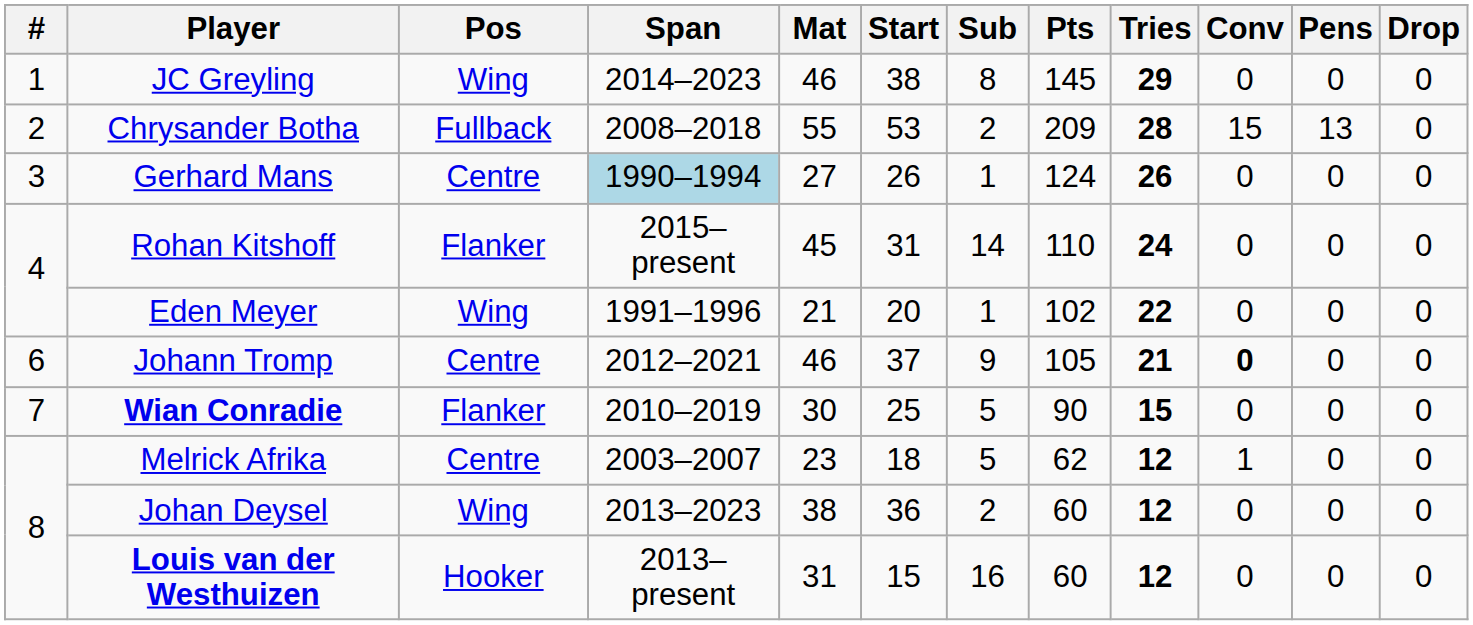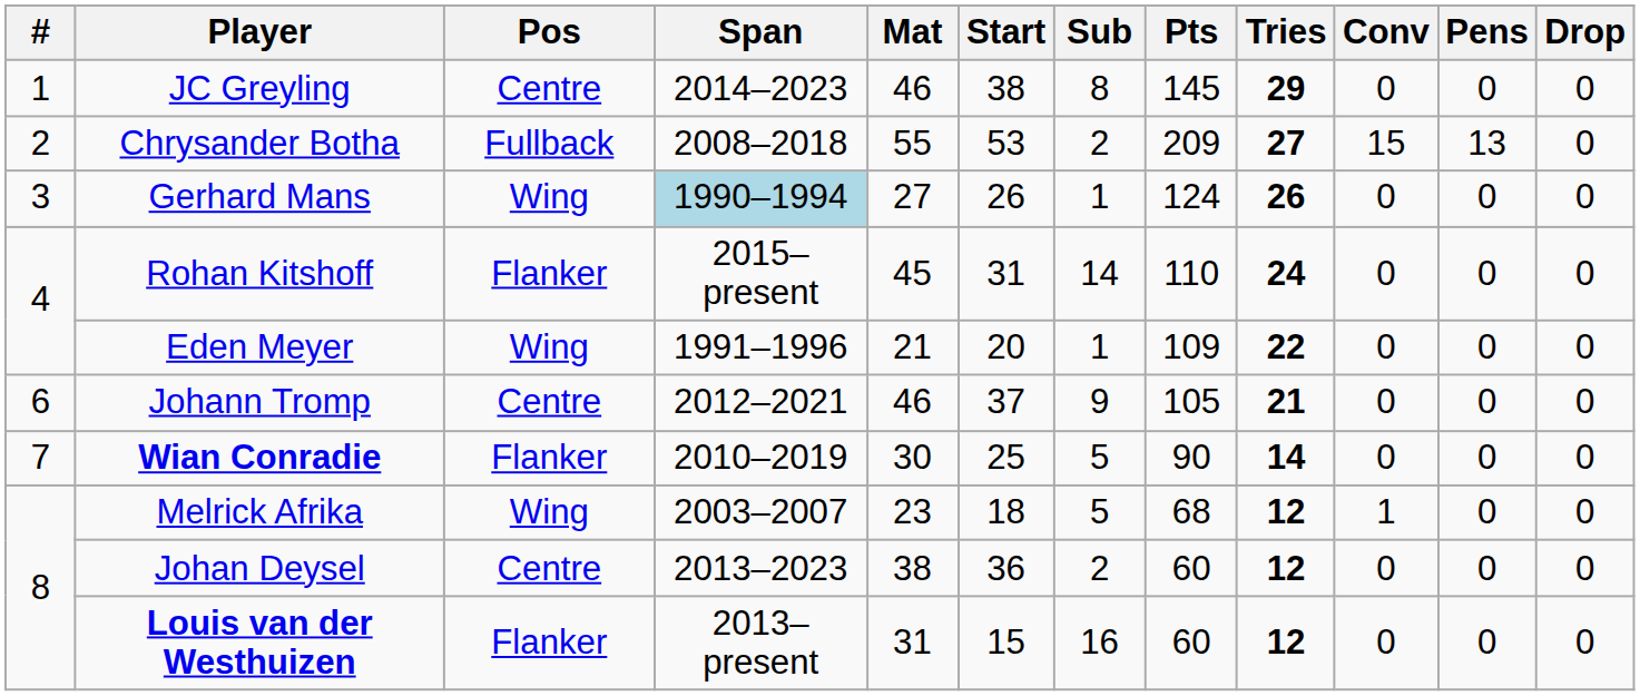JC Greyling | Pos: Wing -> Centre
Chrysander Botha | Tries: 28 -> 27
Gerhard Mans | Pos: Centre -> Wing
Eden Meyer | Pts: 102 -> 109
Johann Tromp | Conv: bold -> normal
Wian Conradie | Tries: 15 -> 14
Melrick Afrika | Pos: Centre -> Wing
Melrick Afrika | Pts: 62 -> 68
Johan Deysel | Pos: Wing -> Centre
Louis van der Westhuizen | Pos: Hooker -> Flanker
